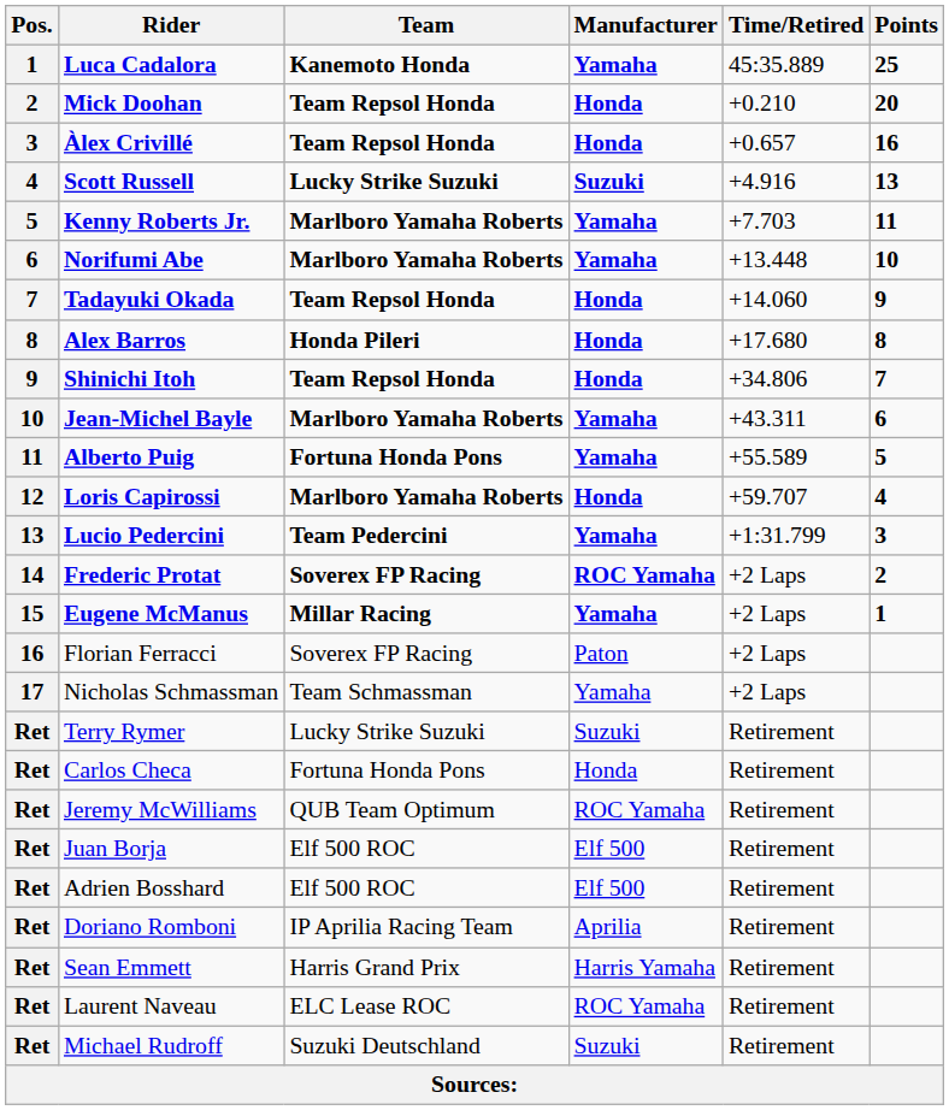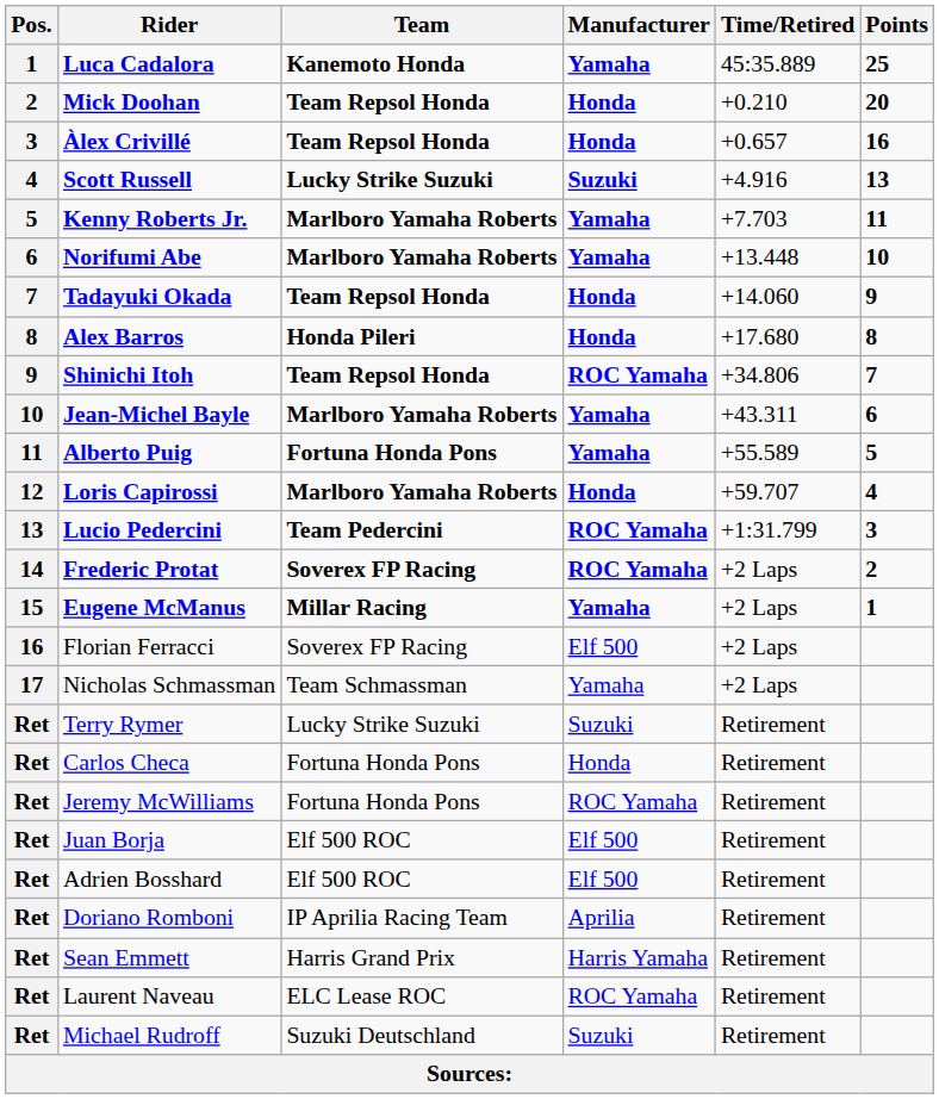Shinichi Itoh | Manufacturer: Honda -> ROC Yamaha
Lucio Pedercini | Manufacturer: Yamaha -> ROC Yamaha
Florian Ferracci | Manufacturer: Paton -> Elf 500
Jeremy McWilliams | Team: QUB Team Optimum -> Fortuna Honda Pons
